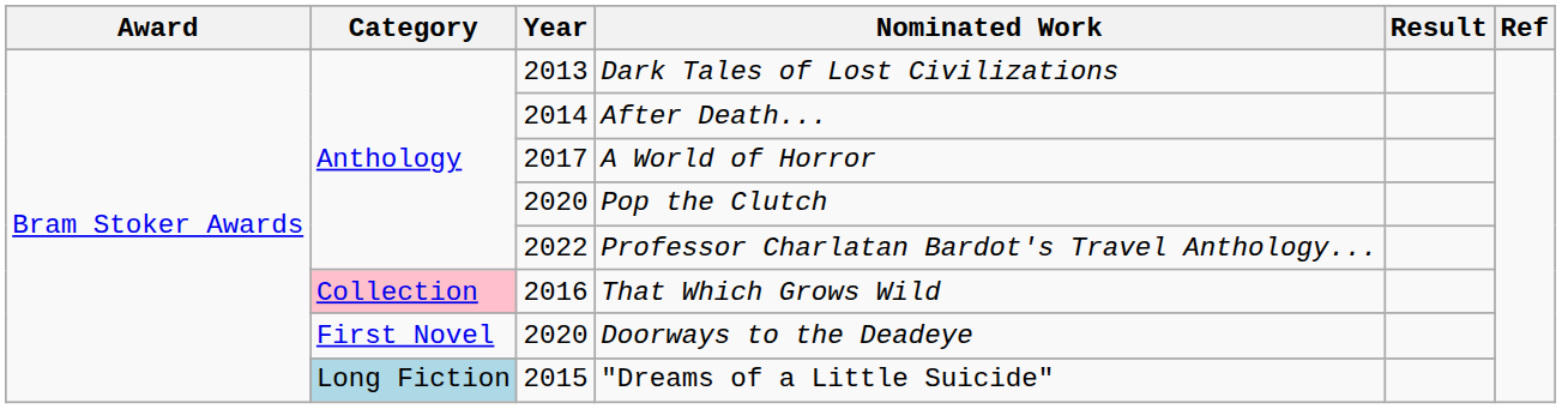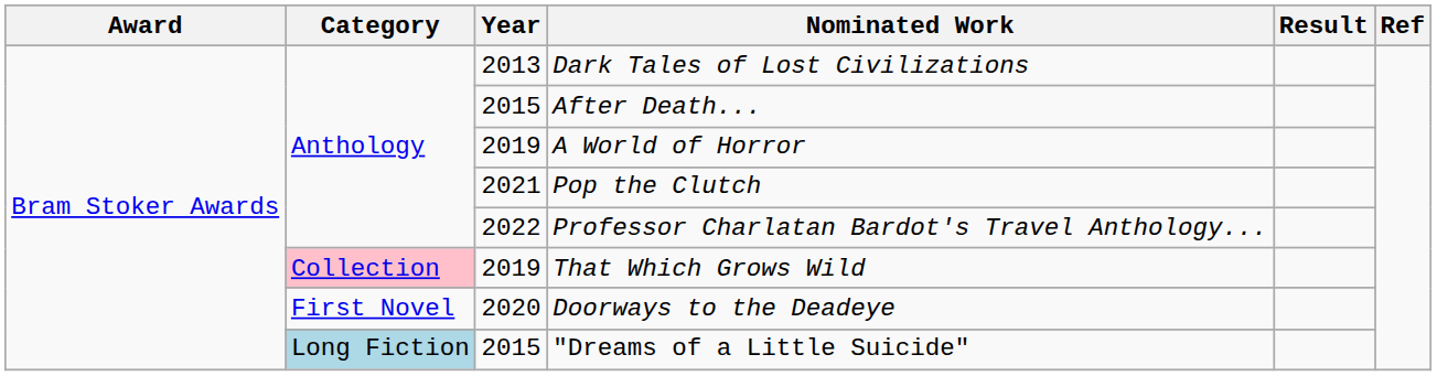After Death... | Year: 2014 -> 2015
A World of Horror | Year: 2017 -> 2019
Pop the Clutch | Year: 2020 -> 2021
That Which Grows Wild | Year: 2016 -> 2019
